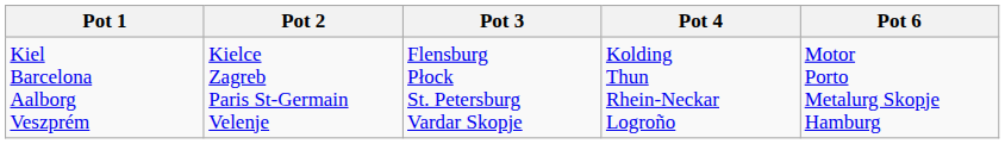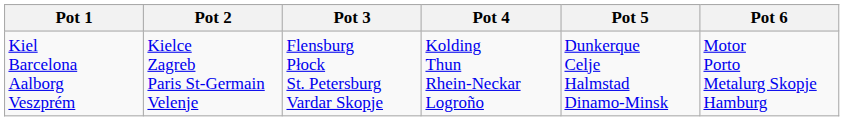+ column: Pot 5 | Dunkerque Celje Halmstad Dinamo-Minsk
